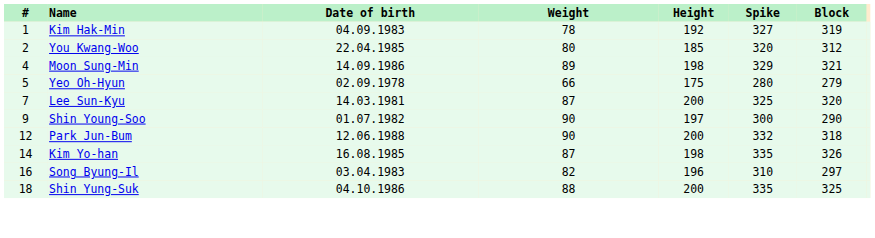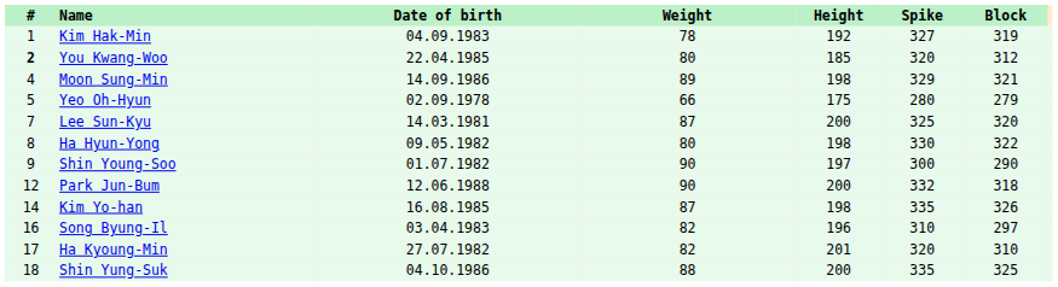You Kwang-Woo | #: normal -> bold
+ row: 8 | Ha Hyun-Yong | 09.05.1982 | 80 | 198 | 330 | 322
+ row: 17 | Ha Kyoung-Min | 27.07.1982 | 82 | 201 | 320 | 310
